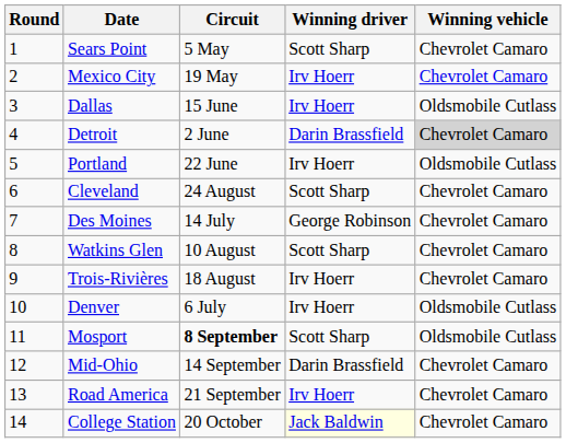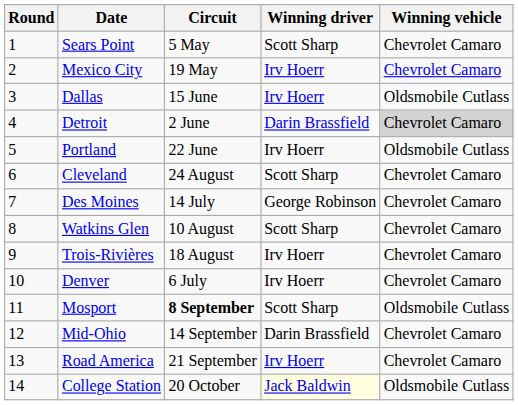Denver | Winning vehicle: Oldsmobile Cutlass -> Chevrolet Camaro
College Station | Winning vehicle: Chevrolet Camaro -> Oldsmobile Cutlass
